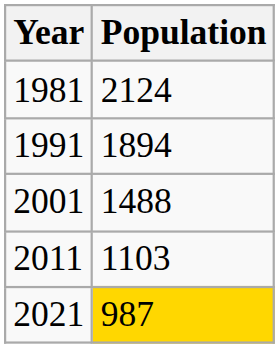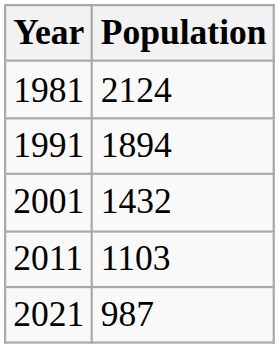2001 | Population: 1488 -> 1432
2021 | Population: gold background -> no background
